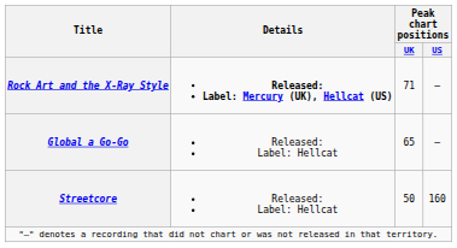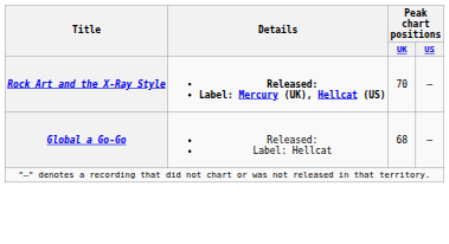Rock Art and the X-Ray Style | Peak chart positions / UK: 71 -> 70
Global a Go-Go | Peak chart positions / UK: 65 -> 68
- row: Streetcore | Released: Label: Hellcat | 50 | 160
